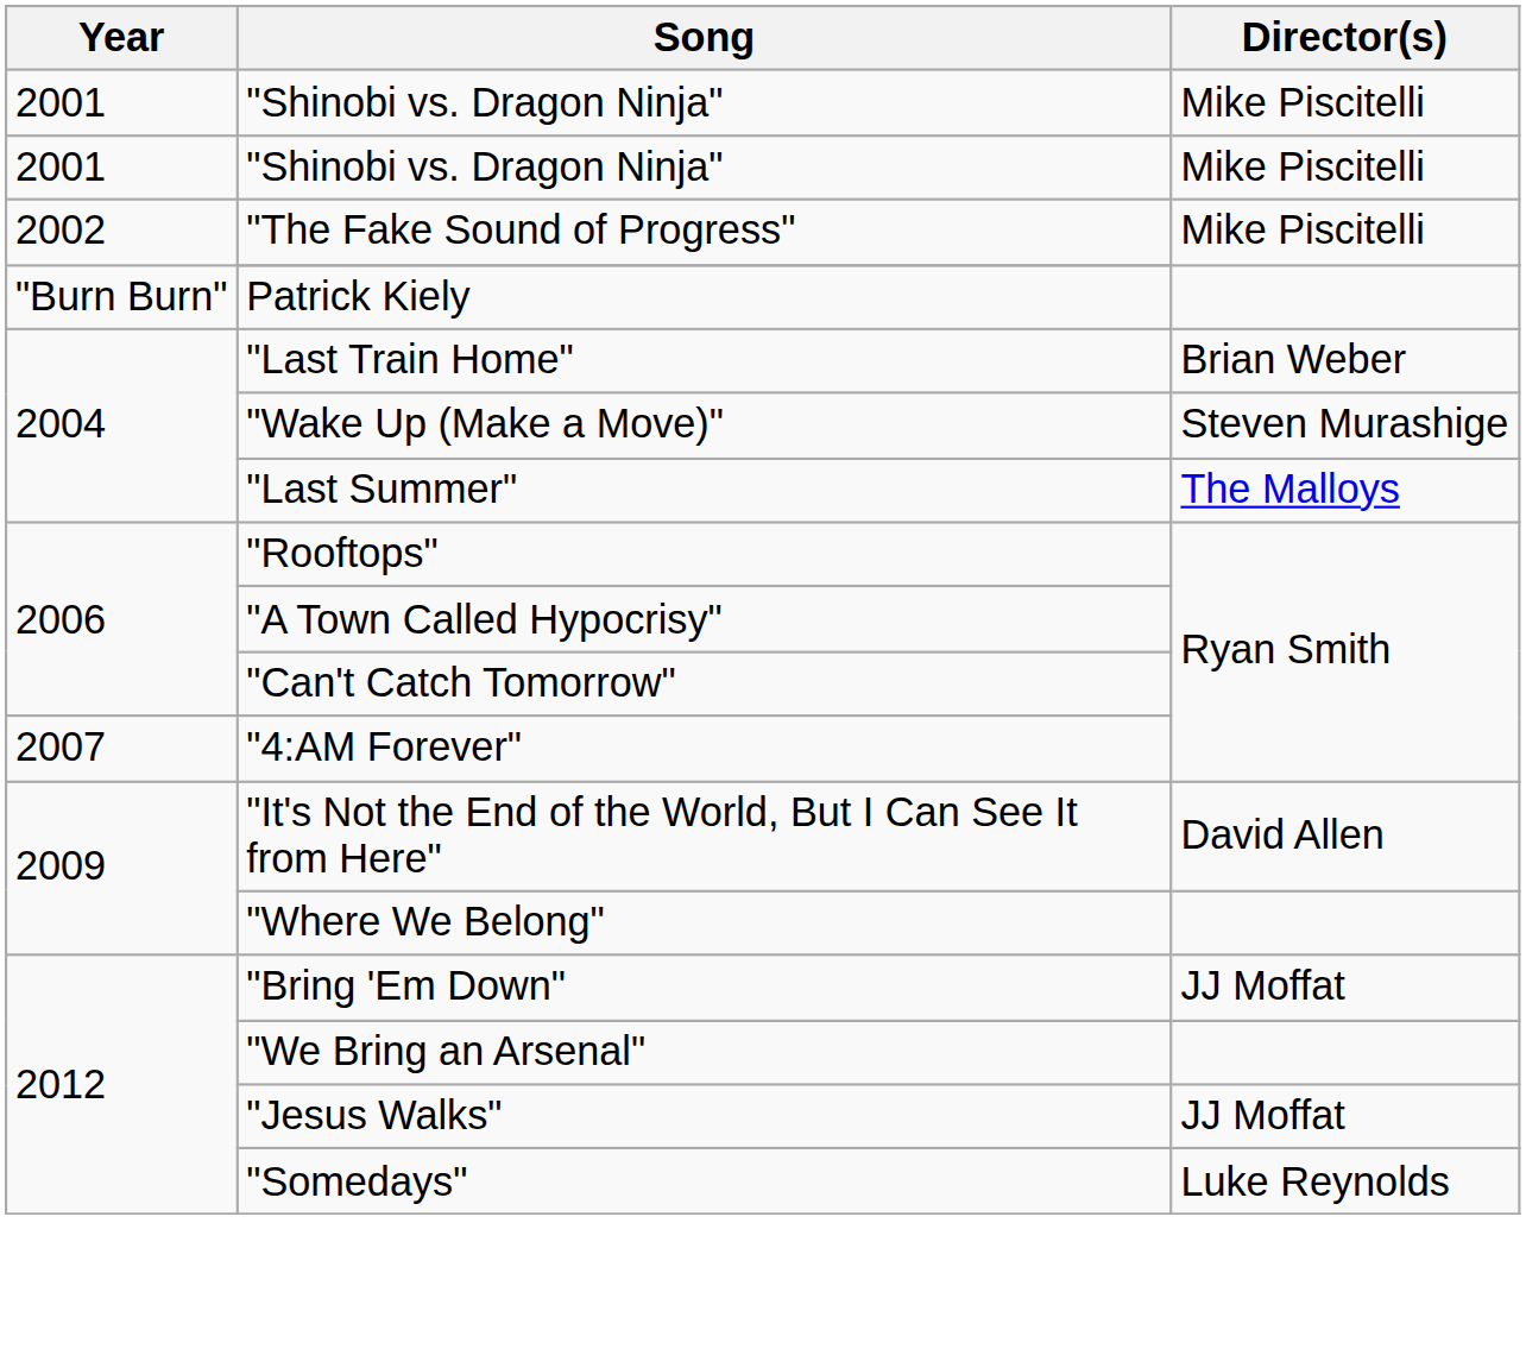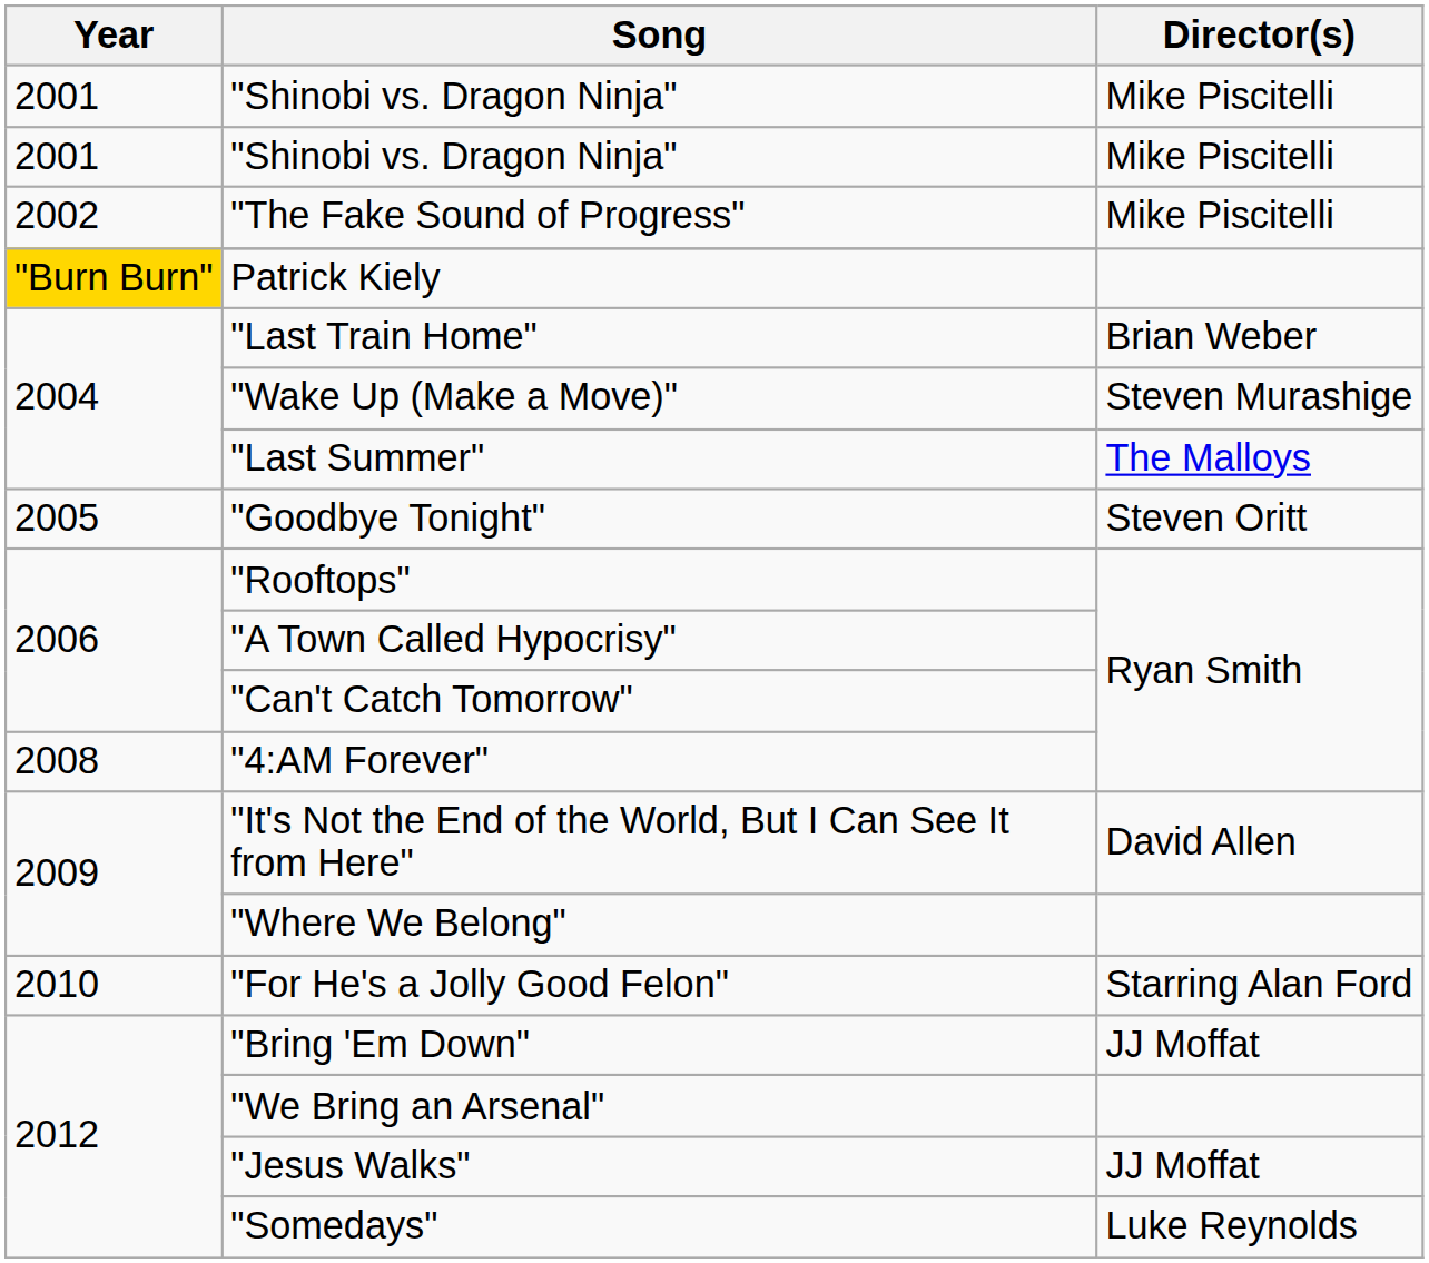Patrick Kiely | Year: no background -> gold background
+ row: 2005 | "Goodbye Tonight" | Steven Oritt
"4:AM Forever" | Year: 2007 -> 2008
+ row: 2010 | "For He's a Jolly Good Felon" | Starring Alan Ford
